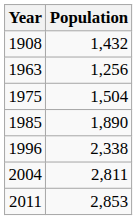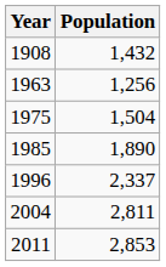1996 | Population: 2,338 -> 2,337
